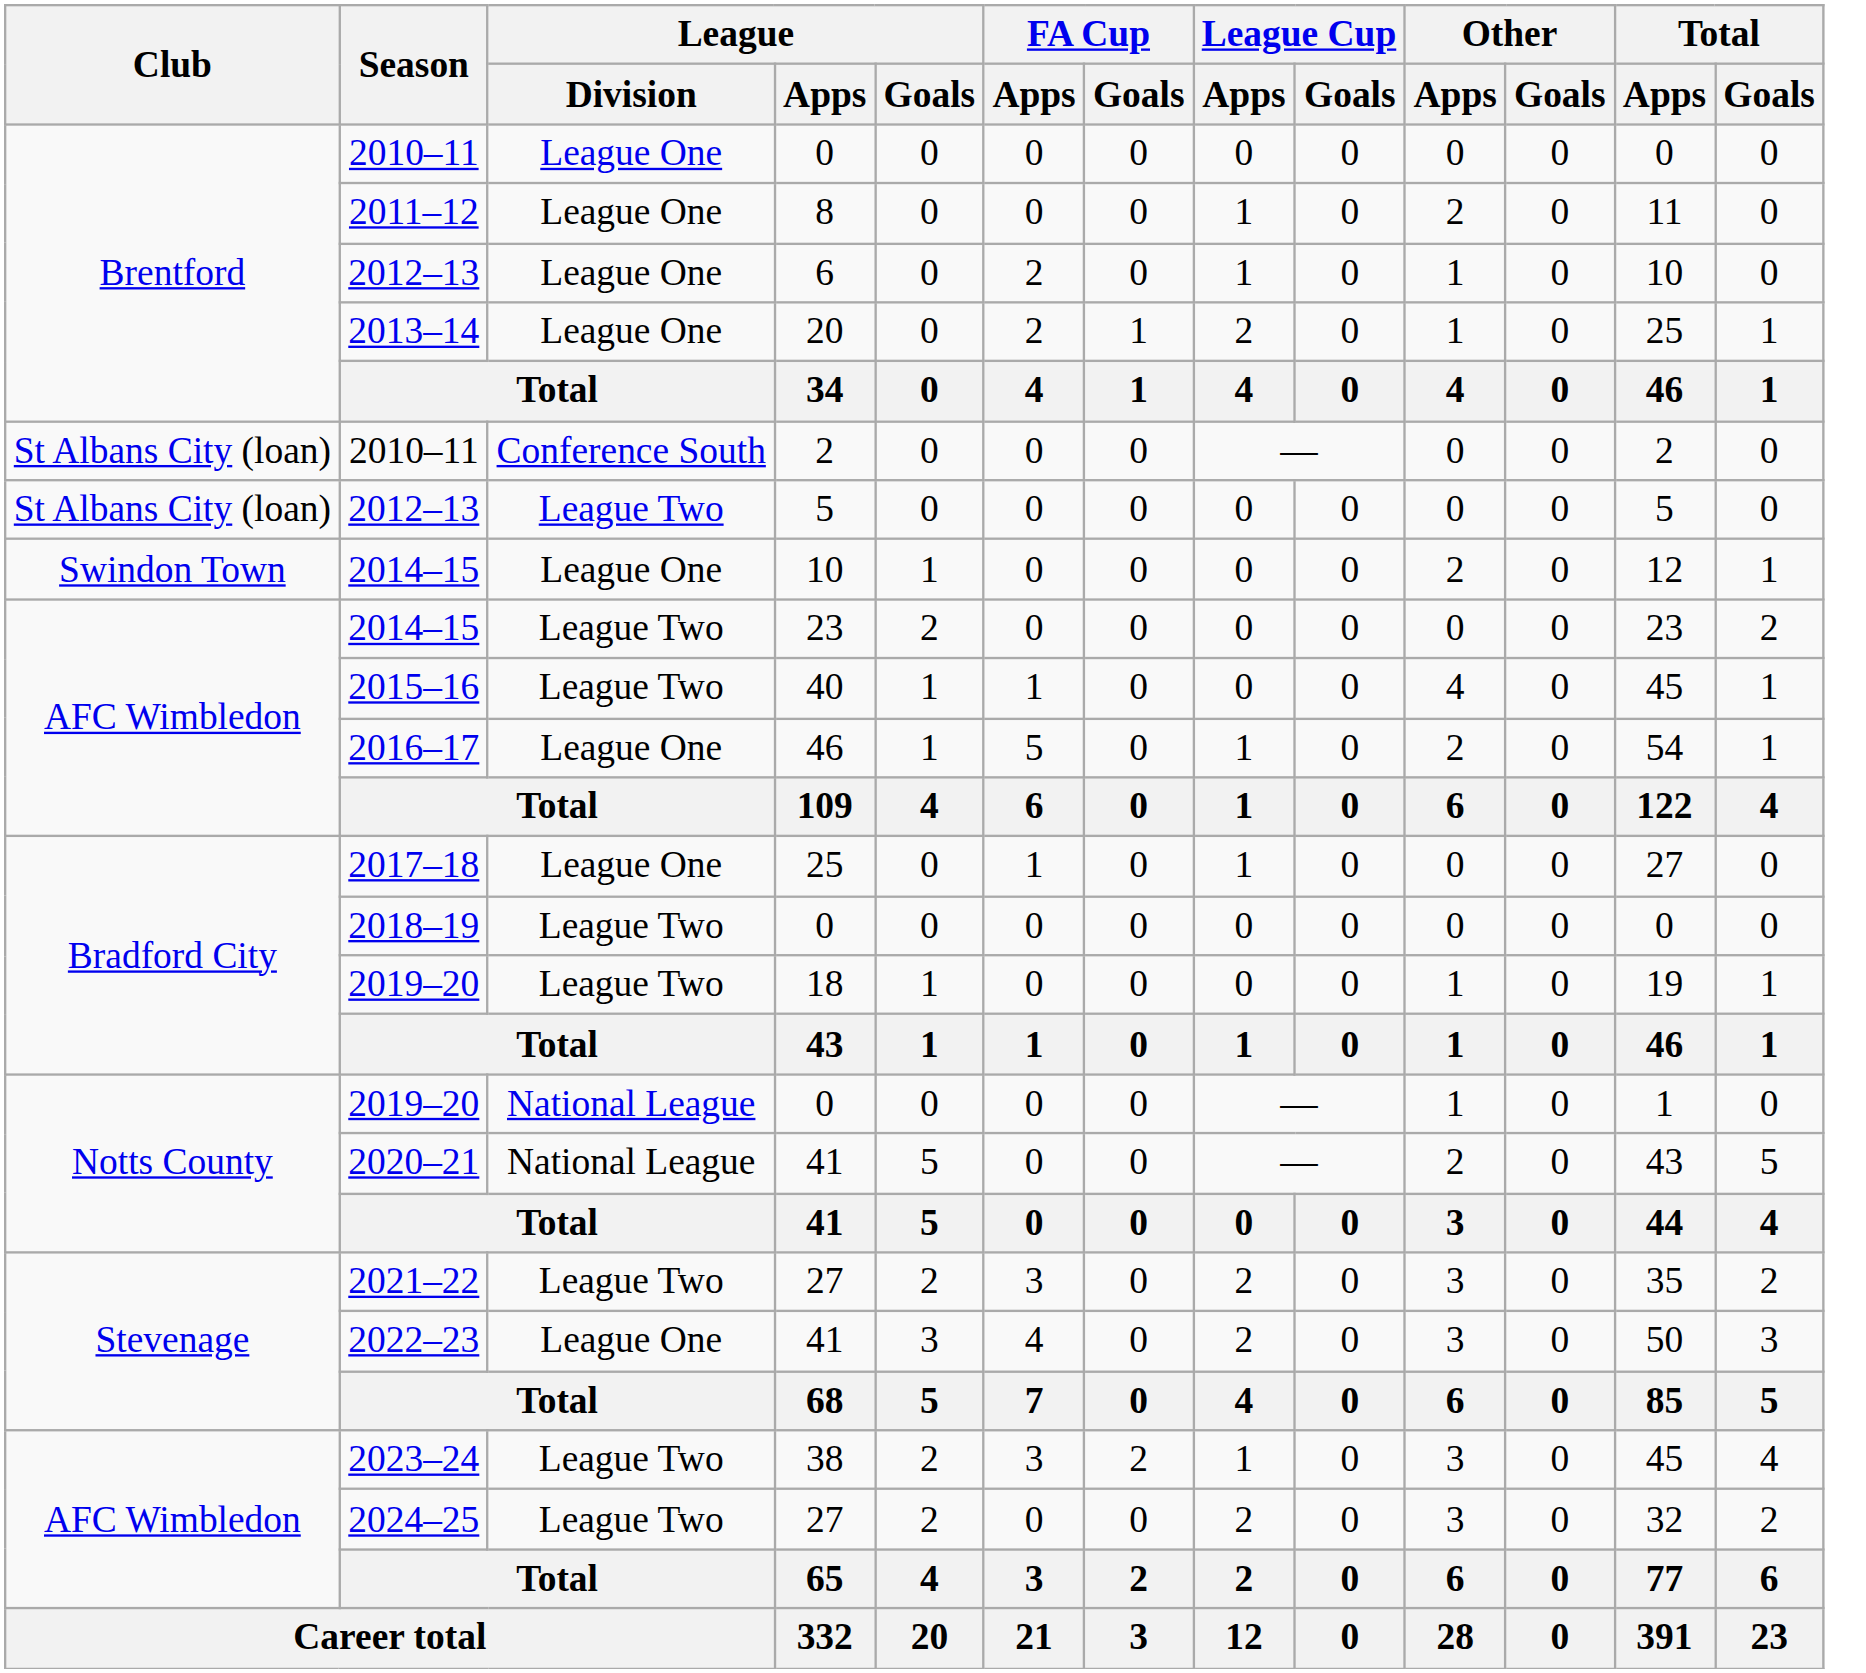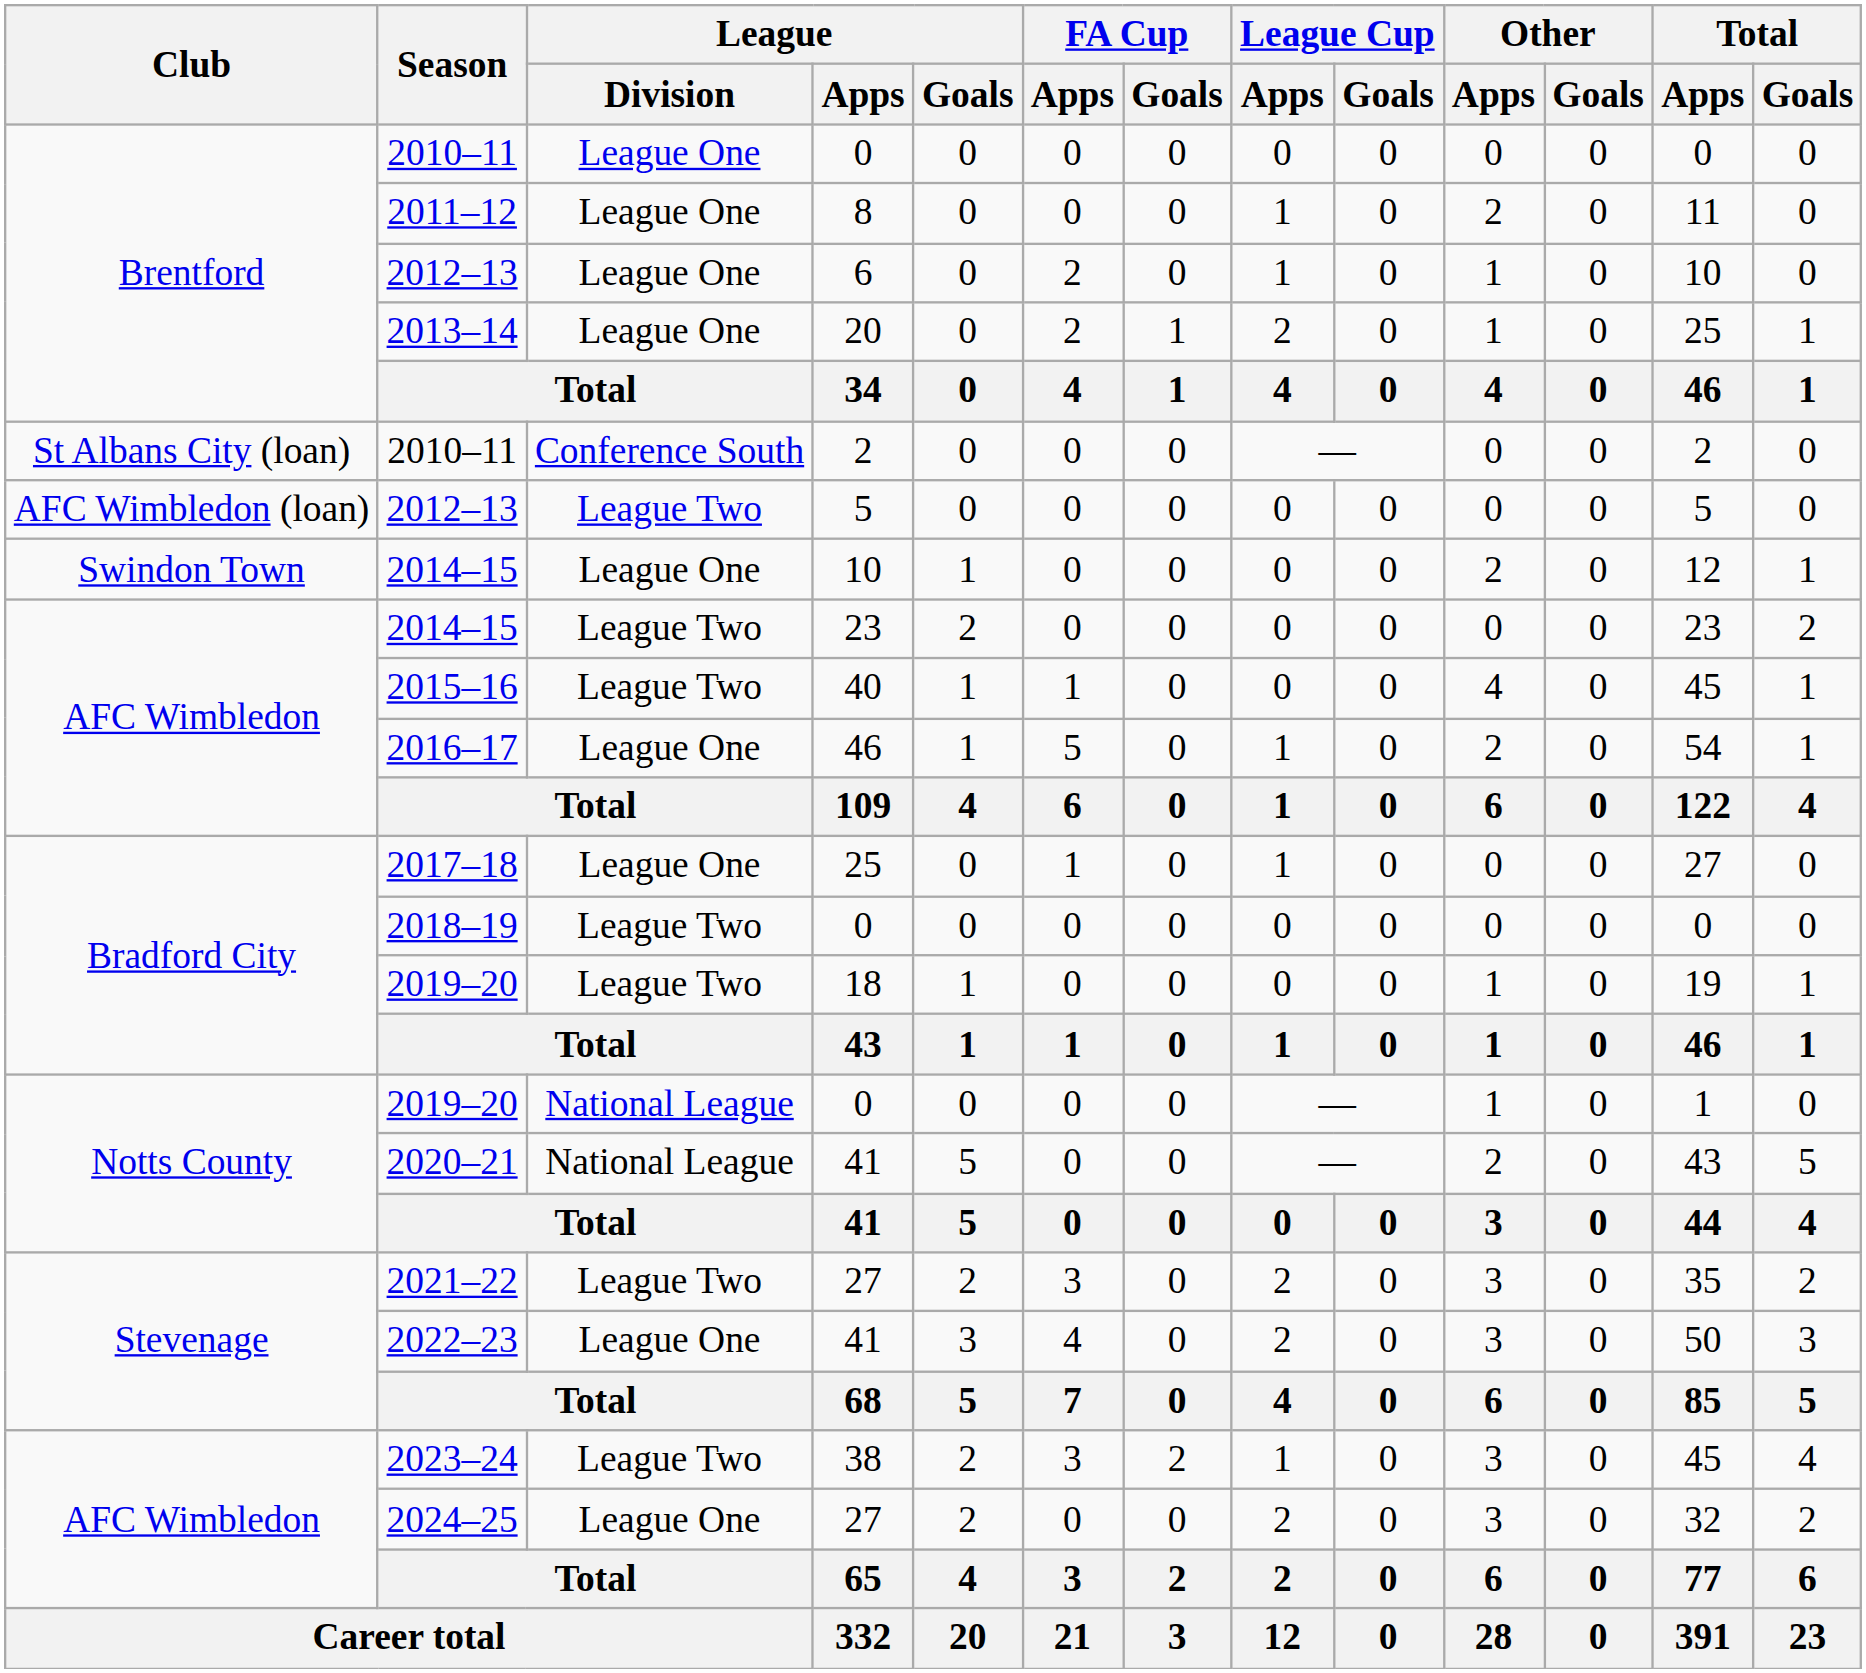2012–13 / 5 | Club: St Albans City (loan) -> AFC Wimbledon (loan)
2024–25 | League / Division: League Two -> League One
